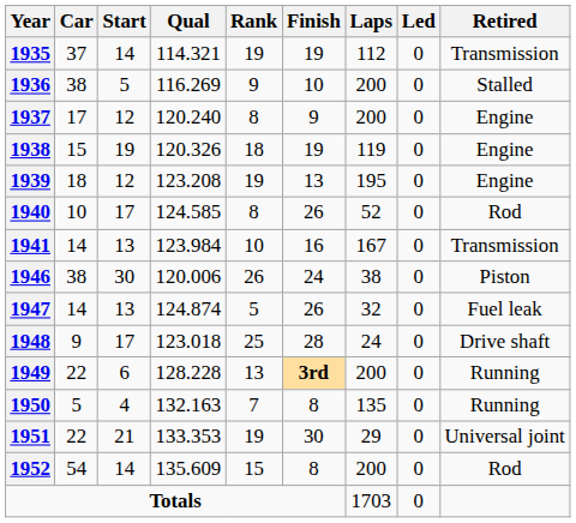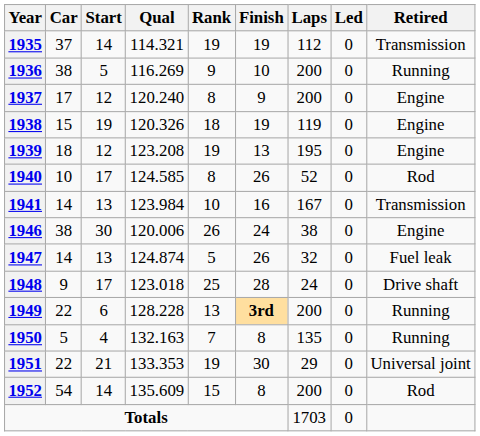1936 | Retired: Stalled -> Running
1946 | Retired: Piston -> Engine
